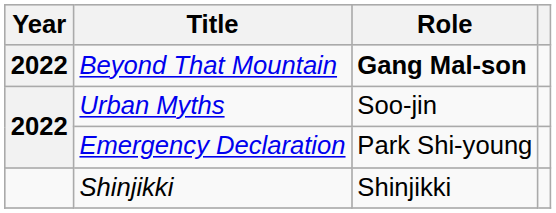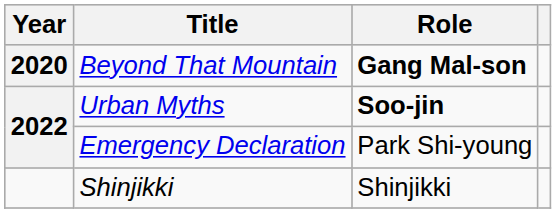Beyond That Mountain | Year: 2022 -> 2020
Urban Myths | Role: normal -> bold
